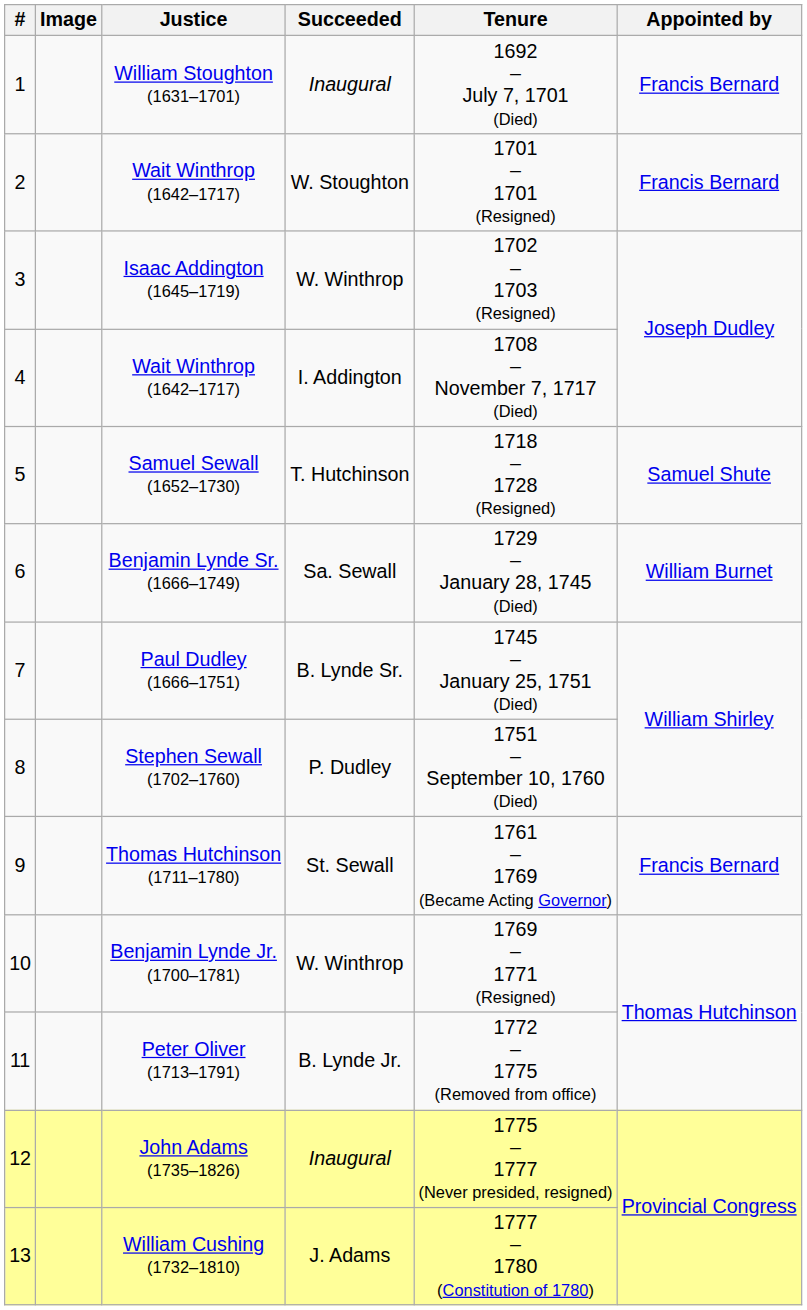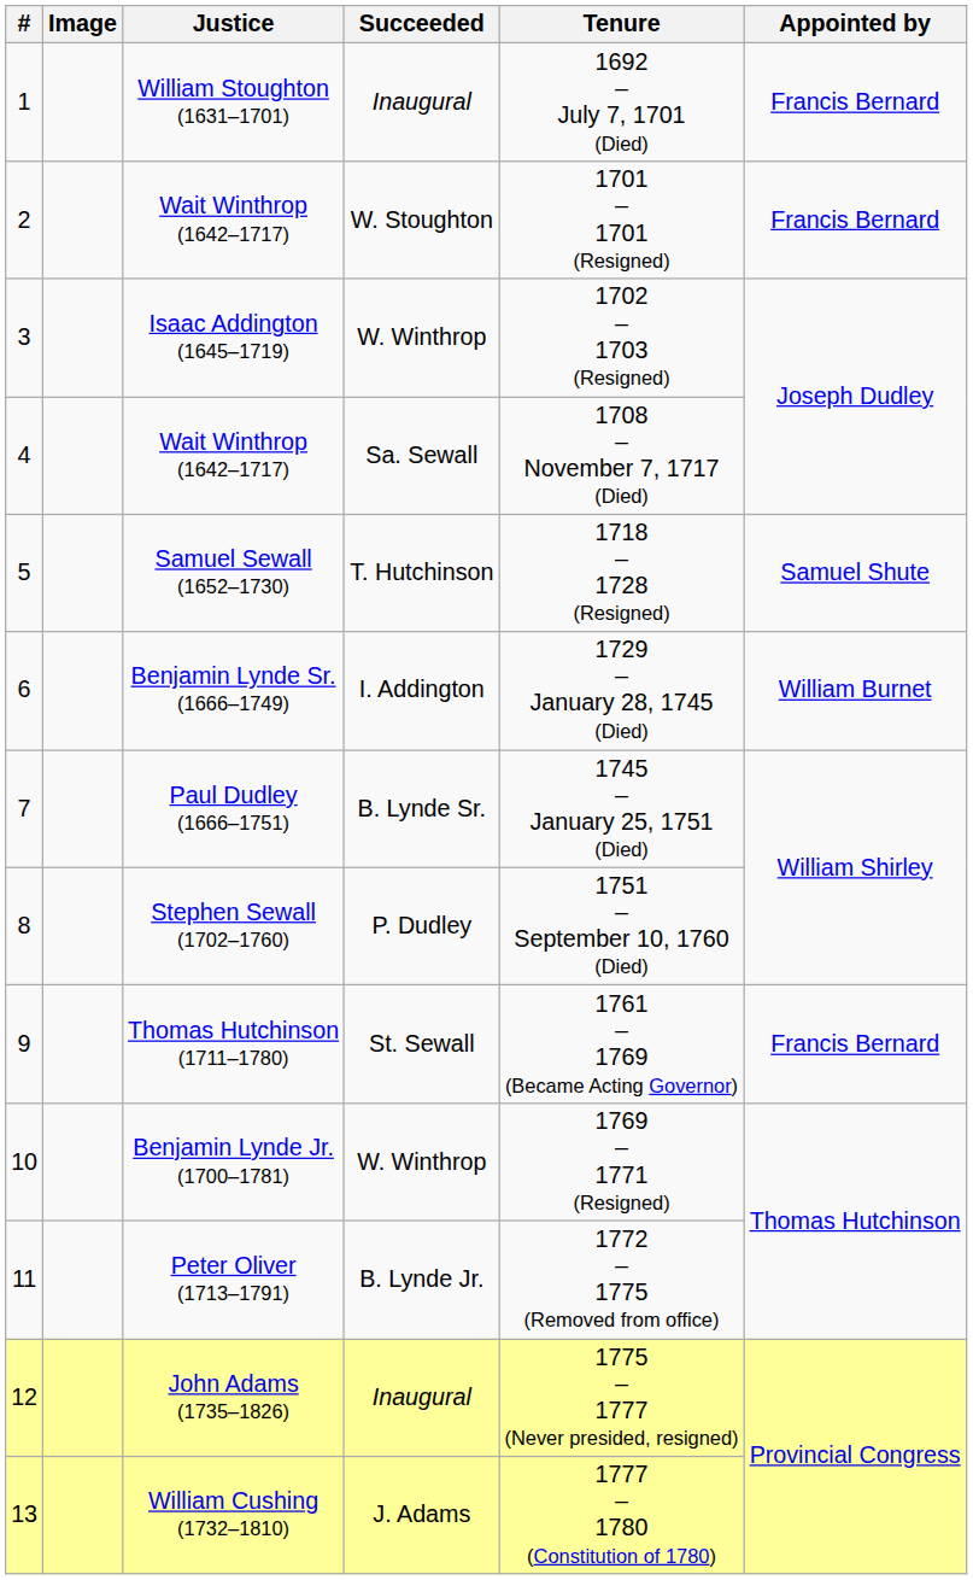4 / Wait Winthrop (1642–1717) | Succeeded: I. Addington -> Sa. Sewall
Benjamin Lynde Sr. (1666–1749) | Succeeded: Sa. Sewall -> I. Addington
